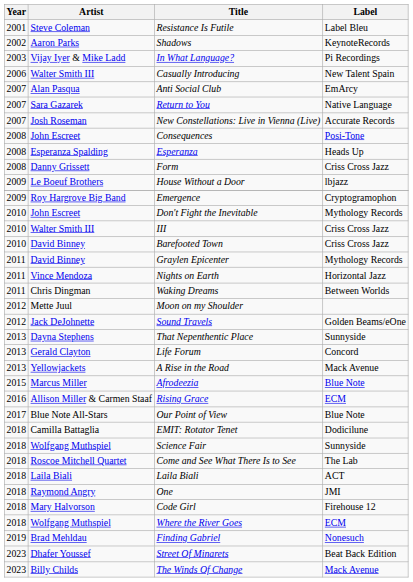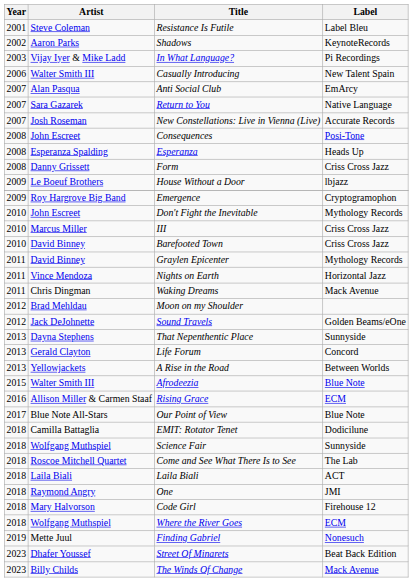III | Artist: Walter Smith III -> Marcus Miller
Waking Dreams | Label: Between Worlds -> Mack Avenue
Moon on my Shoulder | Artist: Mette Juul -> Brad Mehldau
A Rise in the Road | Label: Mack Avenue -> Between Worlds
Afrodeezia | Artist: Marcus Miller -> Walter Smith III
Finding Gabriel | Artist: Brad Mehldau -> Mette Juul
